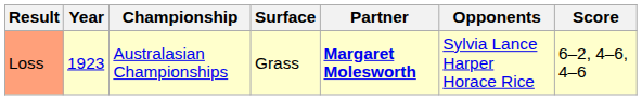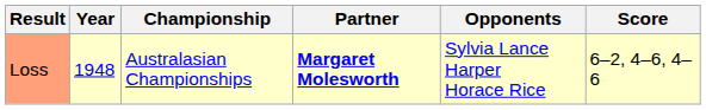- column: Surface | Grass
Loss | Year: 1923 -> 1948
